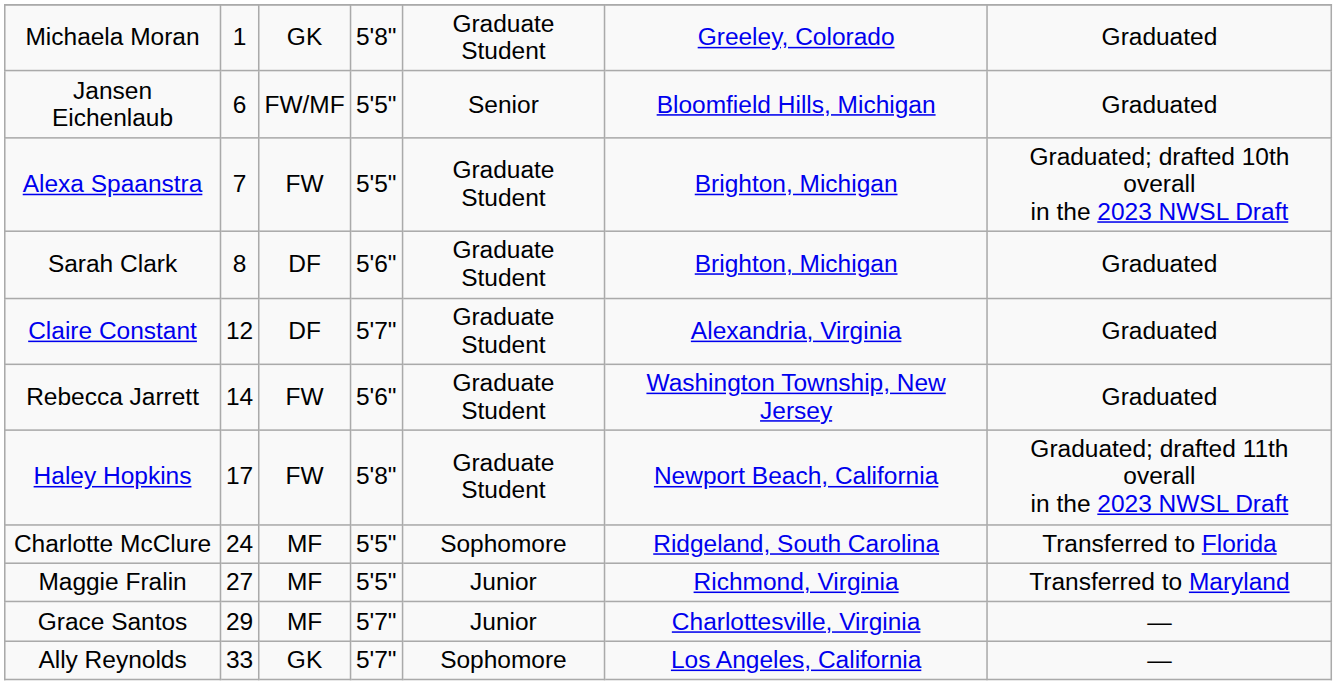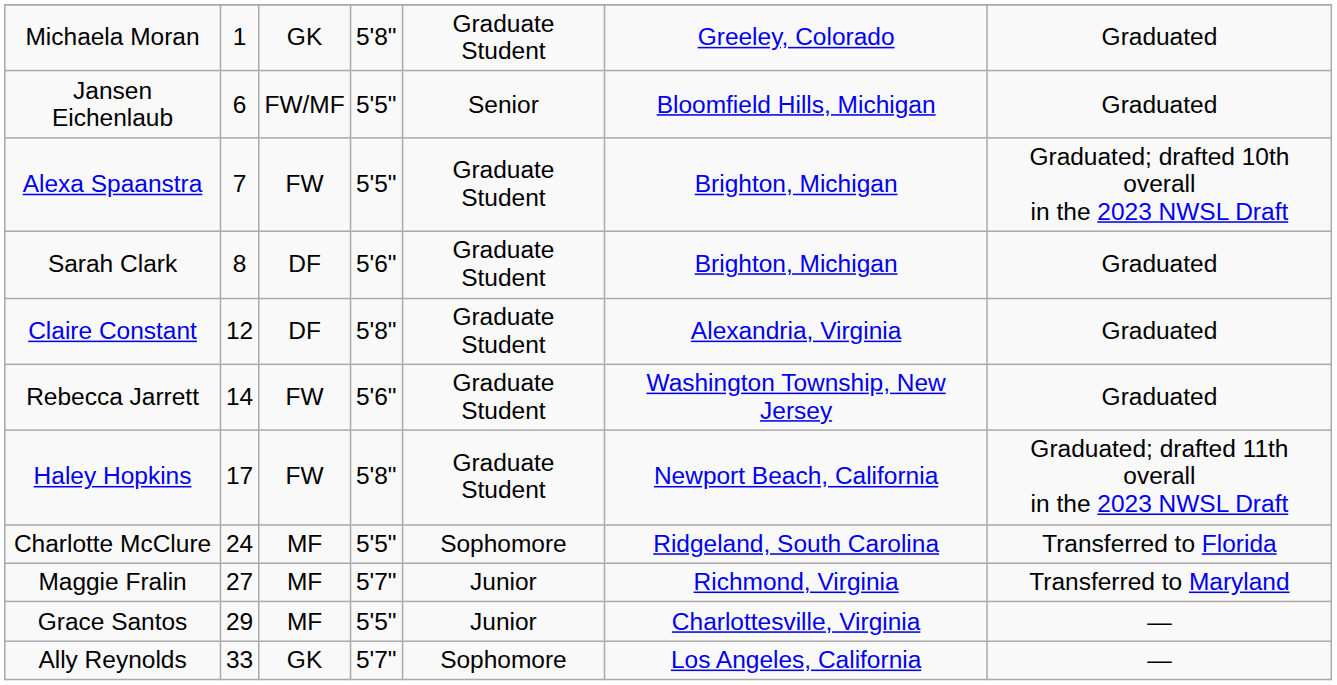Claire Constant | column 4: 5'7" -> 5'8"
Maggie Fralin | column 4: 5'5" -> 5'7"
Grace Santos | column 4: 5'7" -> 5'5"
